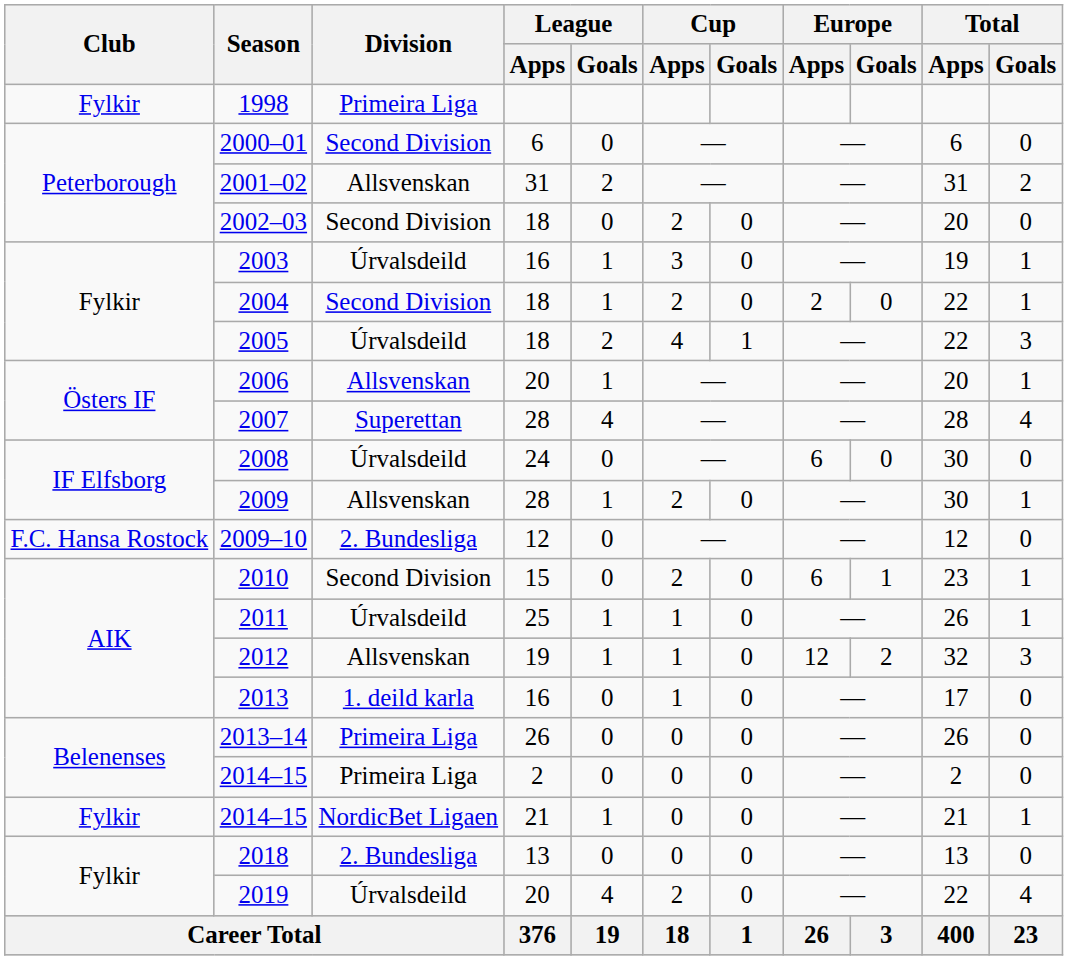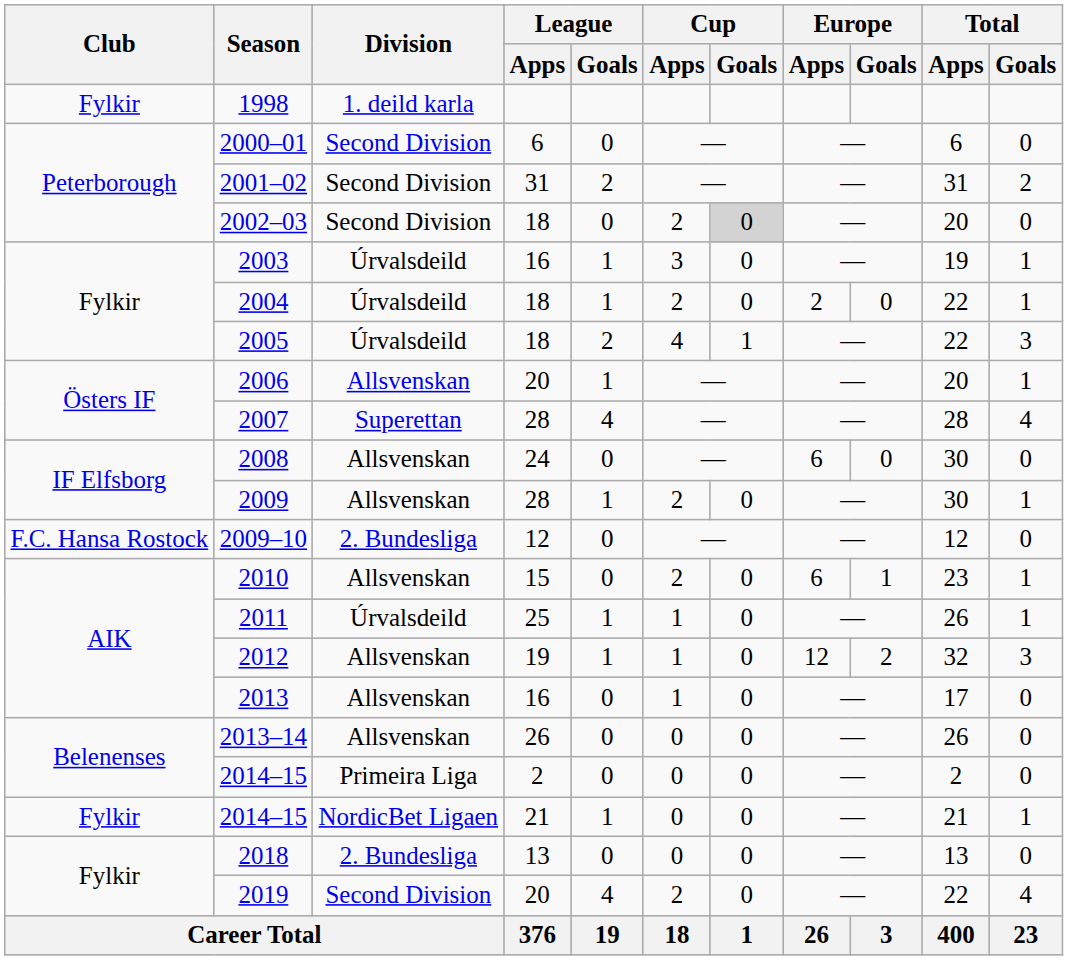1998 | Division: Primeira Liga -> 1. deild karla
2001–02 | Division: Allsvenskan -> Second Division
2002–03 | Cup / Goals: no background -> lightgrey background
2004 | Division: Second Division -> Úrvalsdeild
2008 | Division: Úrvalsdeild -> Allsvenskan
2010 | Division: Second Division -> Allsvenskan
2013 | Division: 1. deild karla -> Allsvenskan
2013–14 | Division: Primeira Liga -> Allsvenskan
2019 | Division: Úrvalsdeild -> Second Division
